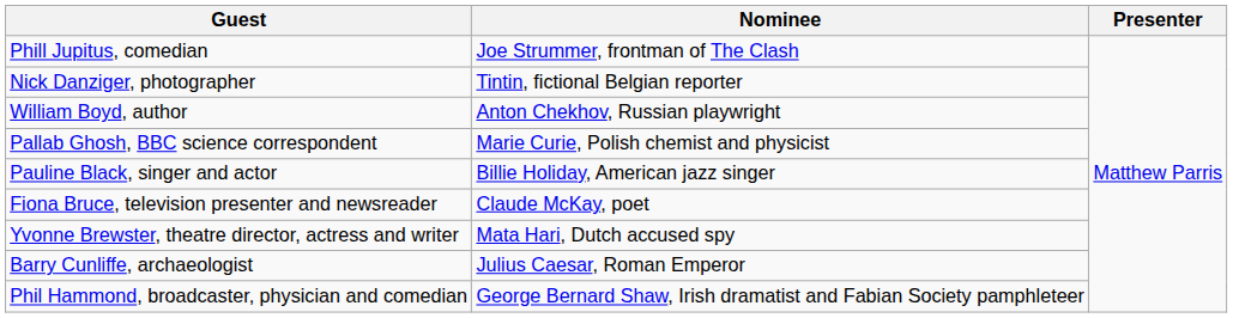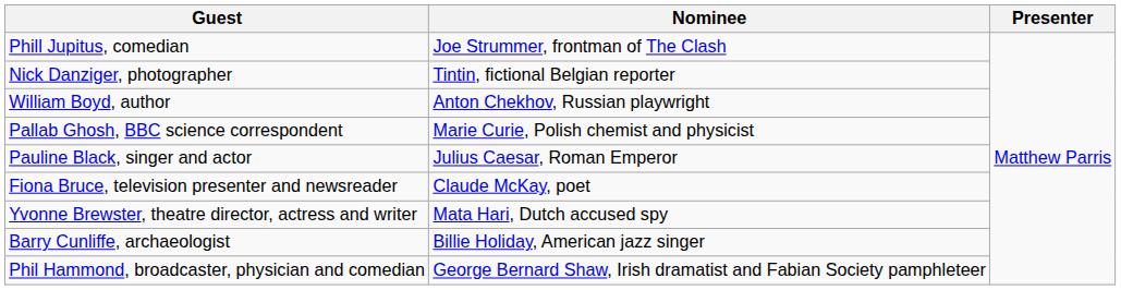Pauline Black, singer and actor | Nominee: Billie Holiday, American jazz singer -> Julius Caesar, Roman Emperor
Barry Cunliffe, archaeologist | Nominee: Julius Caesar, Roman Emperor -> Billie Holiday, American jazz singer
